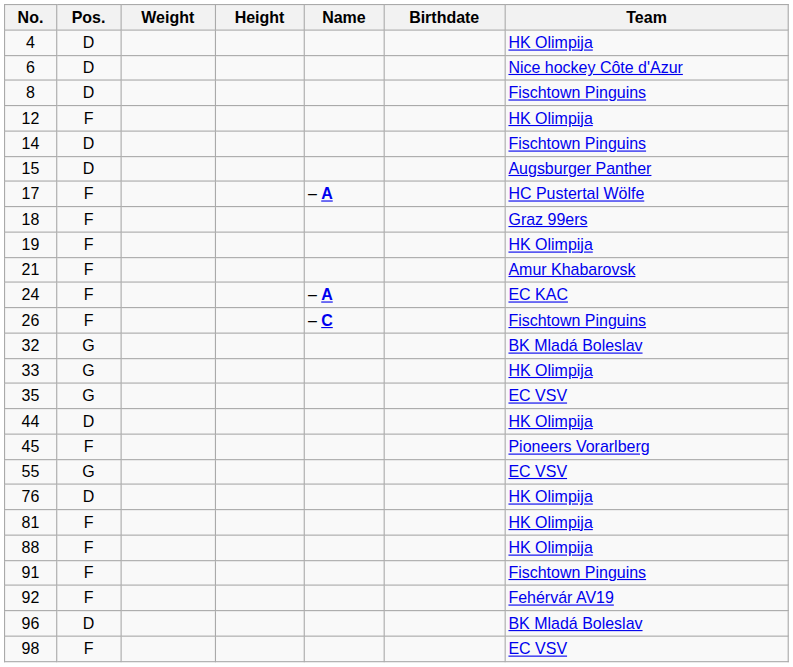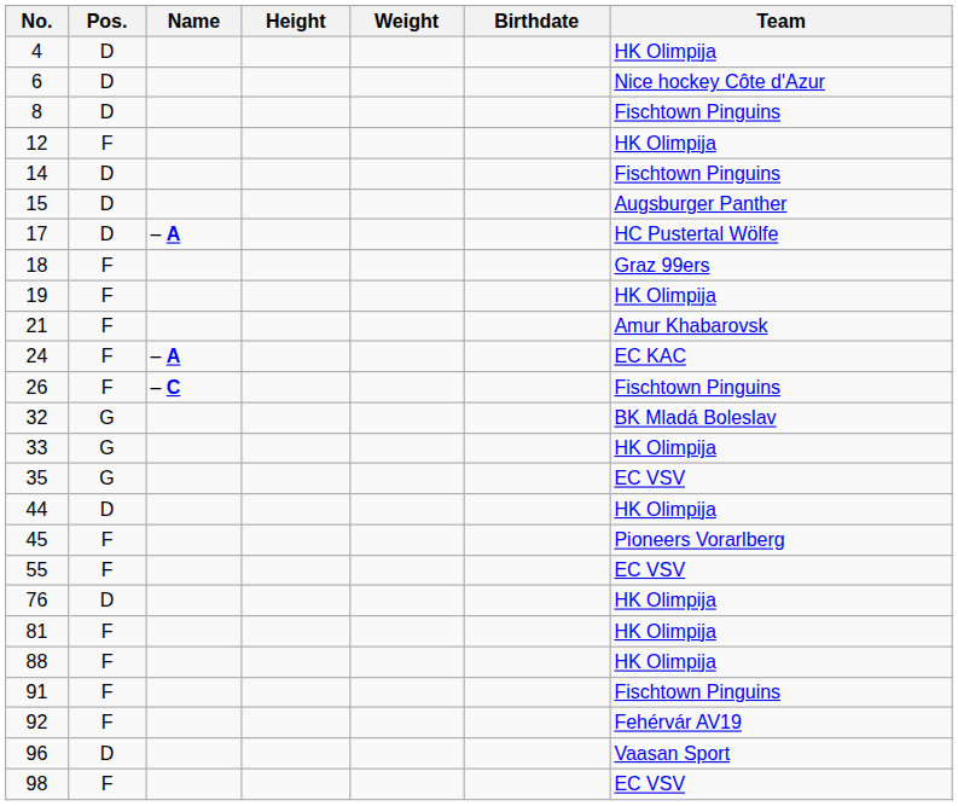columns swapped: Name <-> Weight
17 | Pos.: F -> D
55 | Pos.: G -> F
96 | Team: BK Mladá Boleslav -> Vaasan Sport
